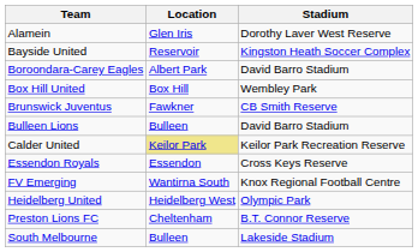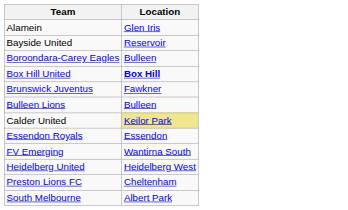- column: Stadium | Dorothy Laver West Reserve | Kingston Heath Soccer Complex | David Barro Stadium | Wembley Park | CB Smith Reserve | David Barro Stadium | Keilor Park Recreation Reserve | Cross Keys Reserve | Knox Regional Football Centre | Olympic Park | B.T. Connor Reserve | Lakeside Stadium
Boroondara-Carey Eagles | Location: Albert Park -> Bulleen
Box Hill United | Location: normal -> bold
South Melbourne | Location: Bulleen -> Albert Park
